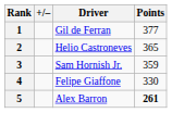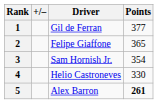2 | Driver: Helio Castroneves -> Felipe Giaffone
3 | Points: 359 -> 354
4 | Driver: Felipe Giaffone -> Helio Castroneves
